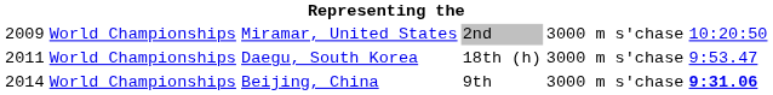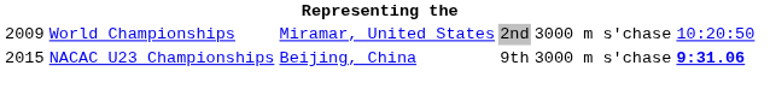- row: 2011 | World Championships | Daegu, South Korea | 18th (h) | 3000 m s'chase | 9:53.47
Beijing, China | column 1: 2014 -> 2015
Beijing, China | column 2: World Championships -> NACAC U23 Championships
